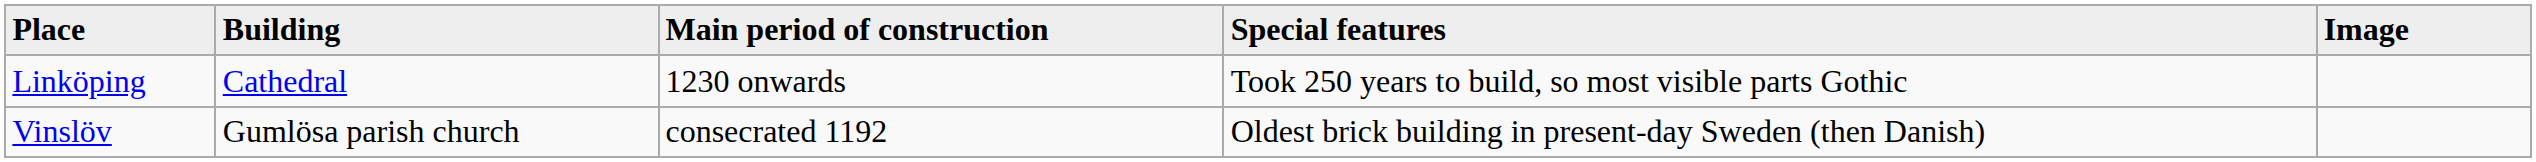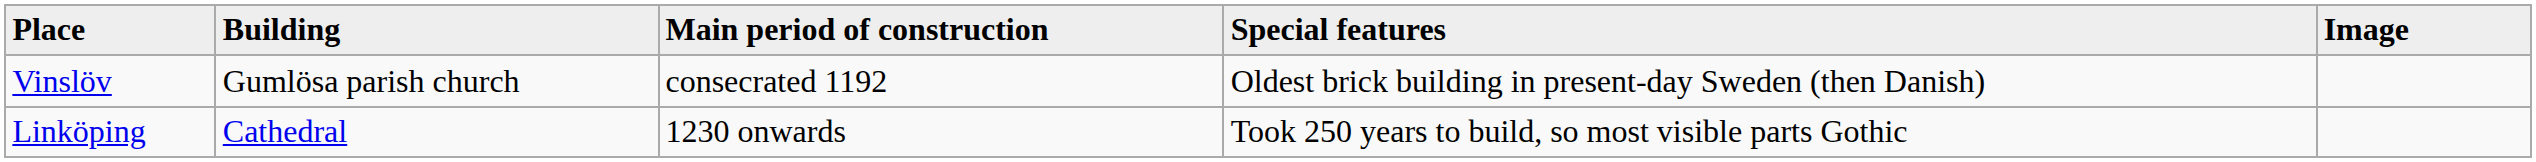rows swapped: Vinslöv <-> Linköping
